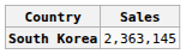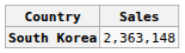South Korea | Sales: 2,363,145 -> 2,363,148
